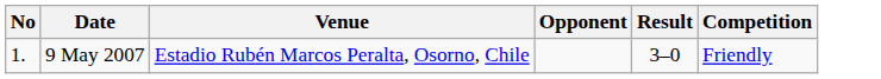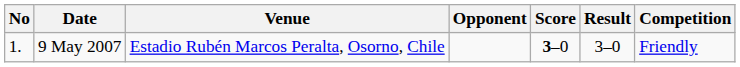+ column: Score | 3–0
